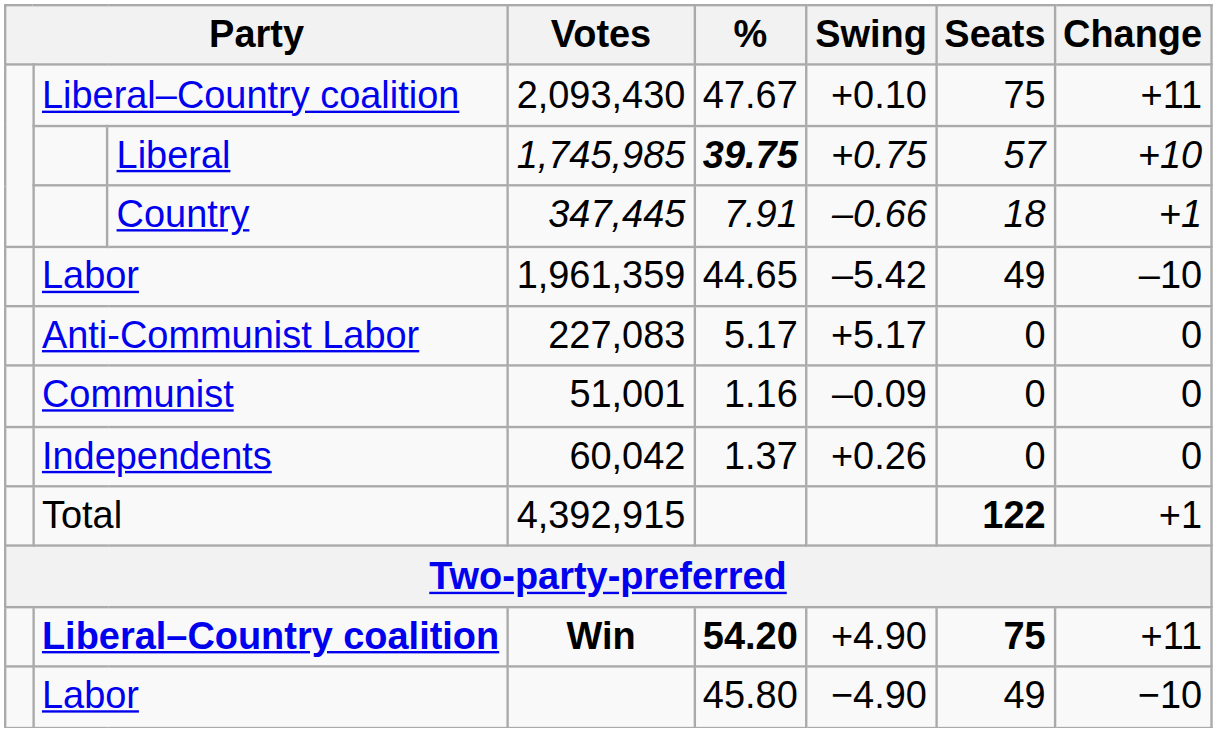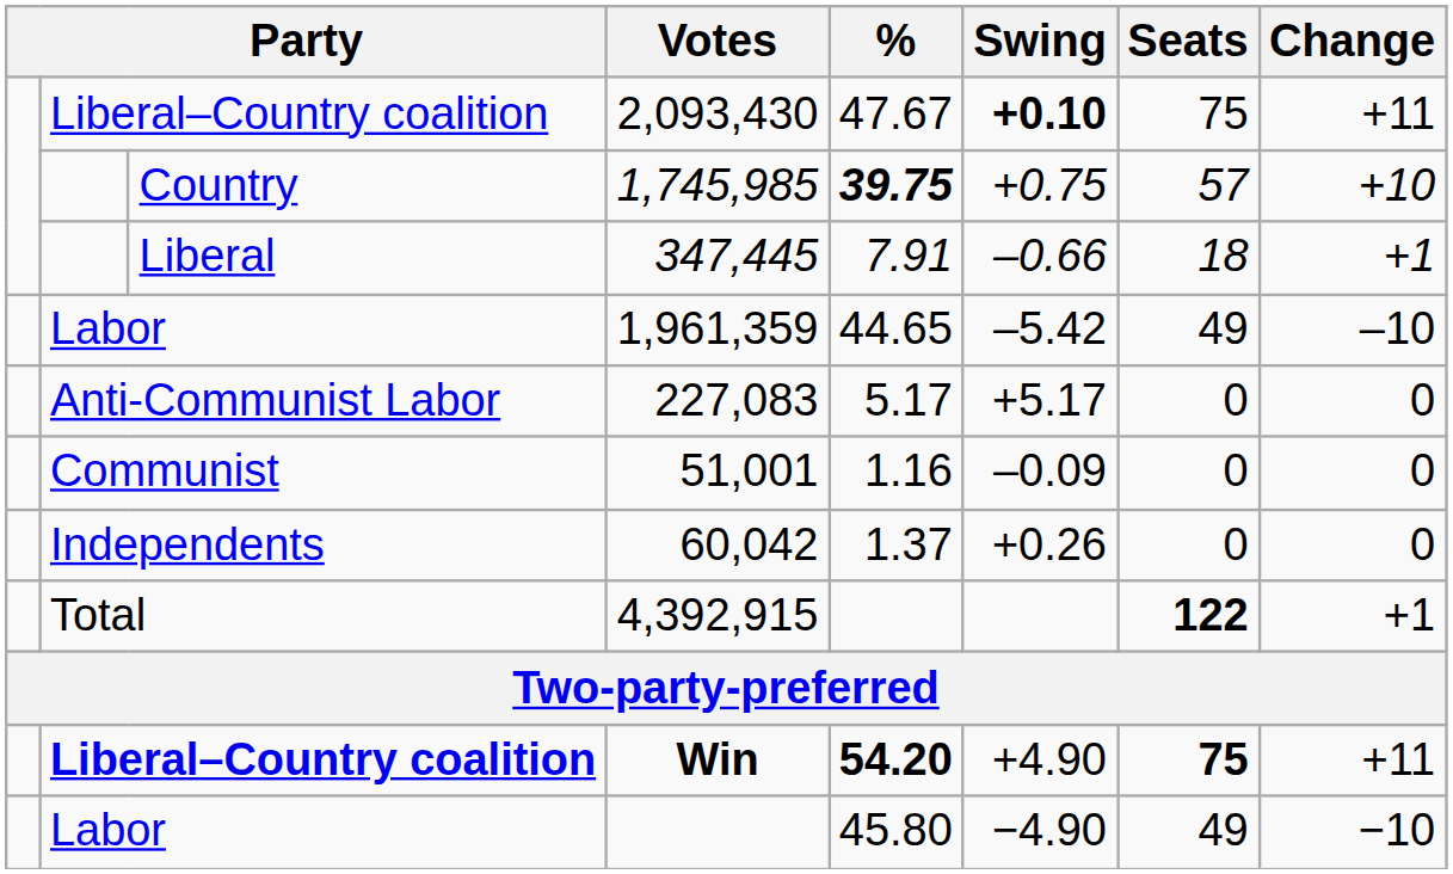2,093,430 | Swing: normal -> bold
1,745,985 | column 3: Liberal -> Country
347,445 | column 3: Country -> Liberal
